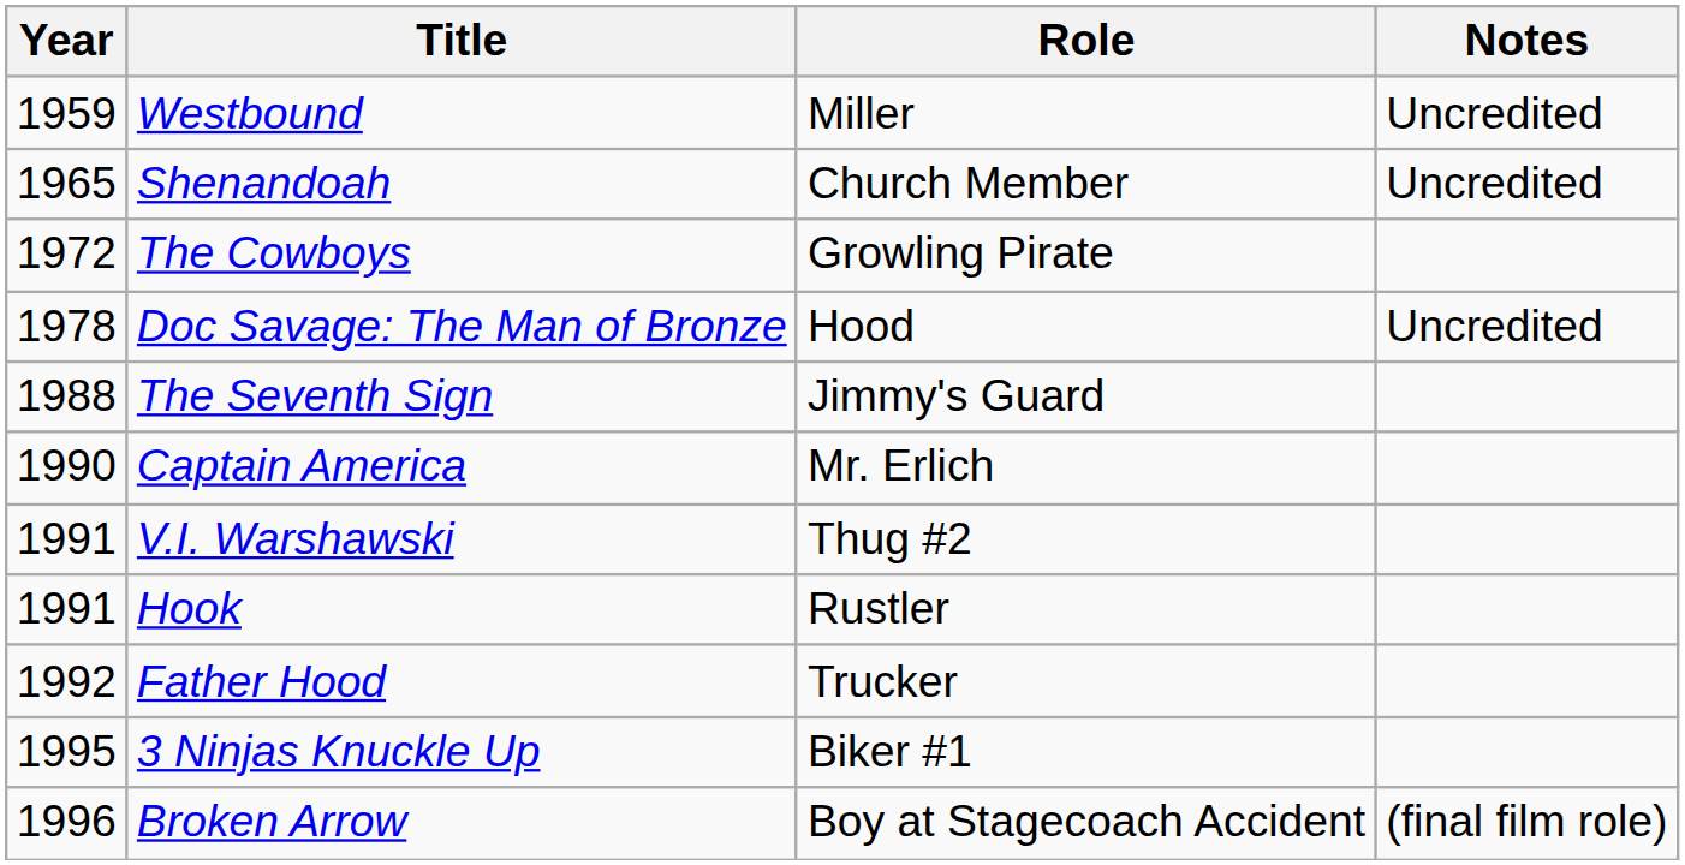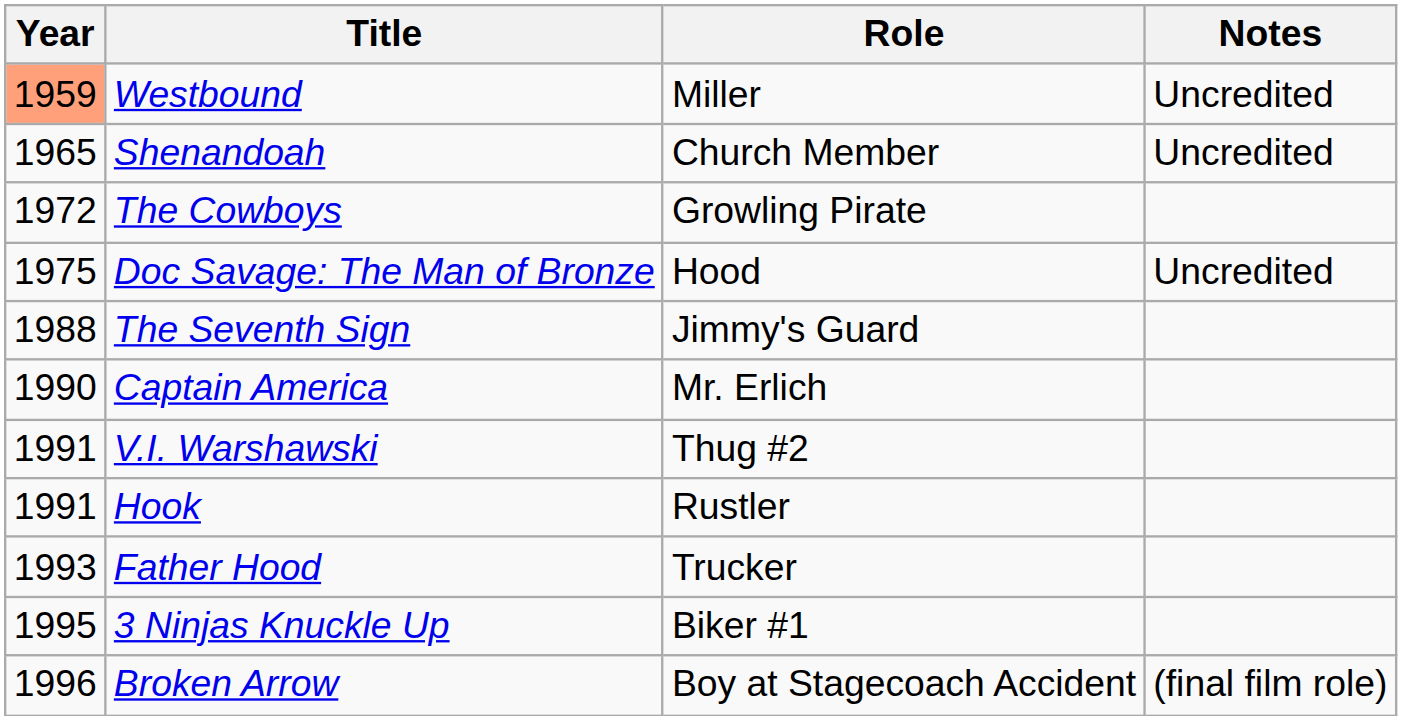Westbound | Year: no background -> lightsalmon background
Doc Savage: The Man of Bronze | Year: 1978 -> 1975
Father Hood | Year: 1992 -> 1993
